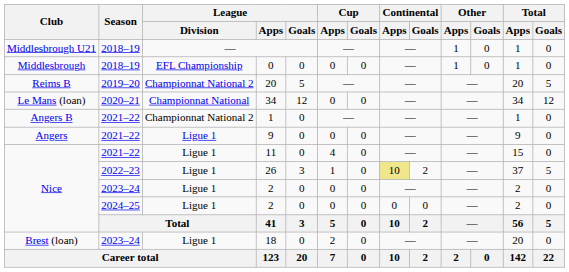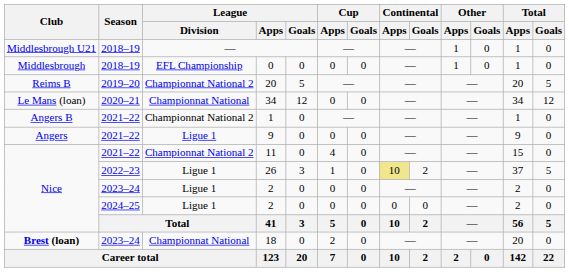11 | League / Division: Ligue 1 -> Championnat National 2
18 | Club: normal -> bold
18 | League / Division: Ligue 1 -> Championnat National
